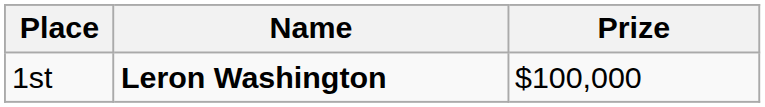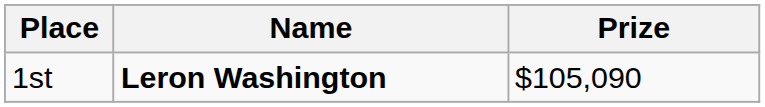1st | Prize: $100,000 -> $105,090
